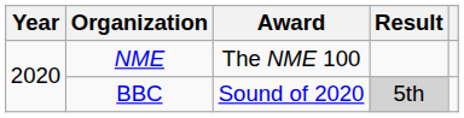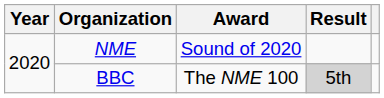NME | Award: The NME 100 -> Sound of 2020
BBC | Award: Sound of 2020 -> The NME 100
